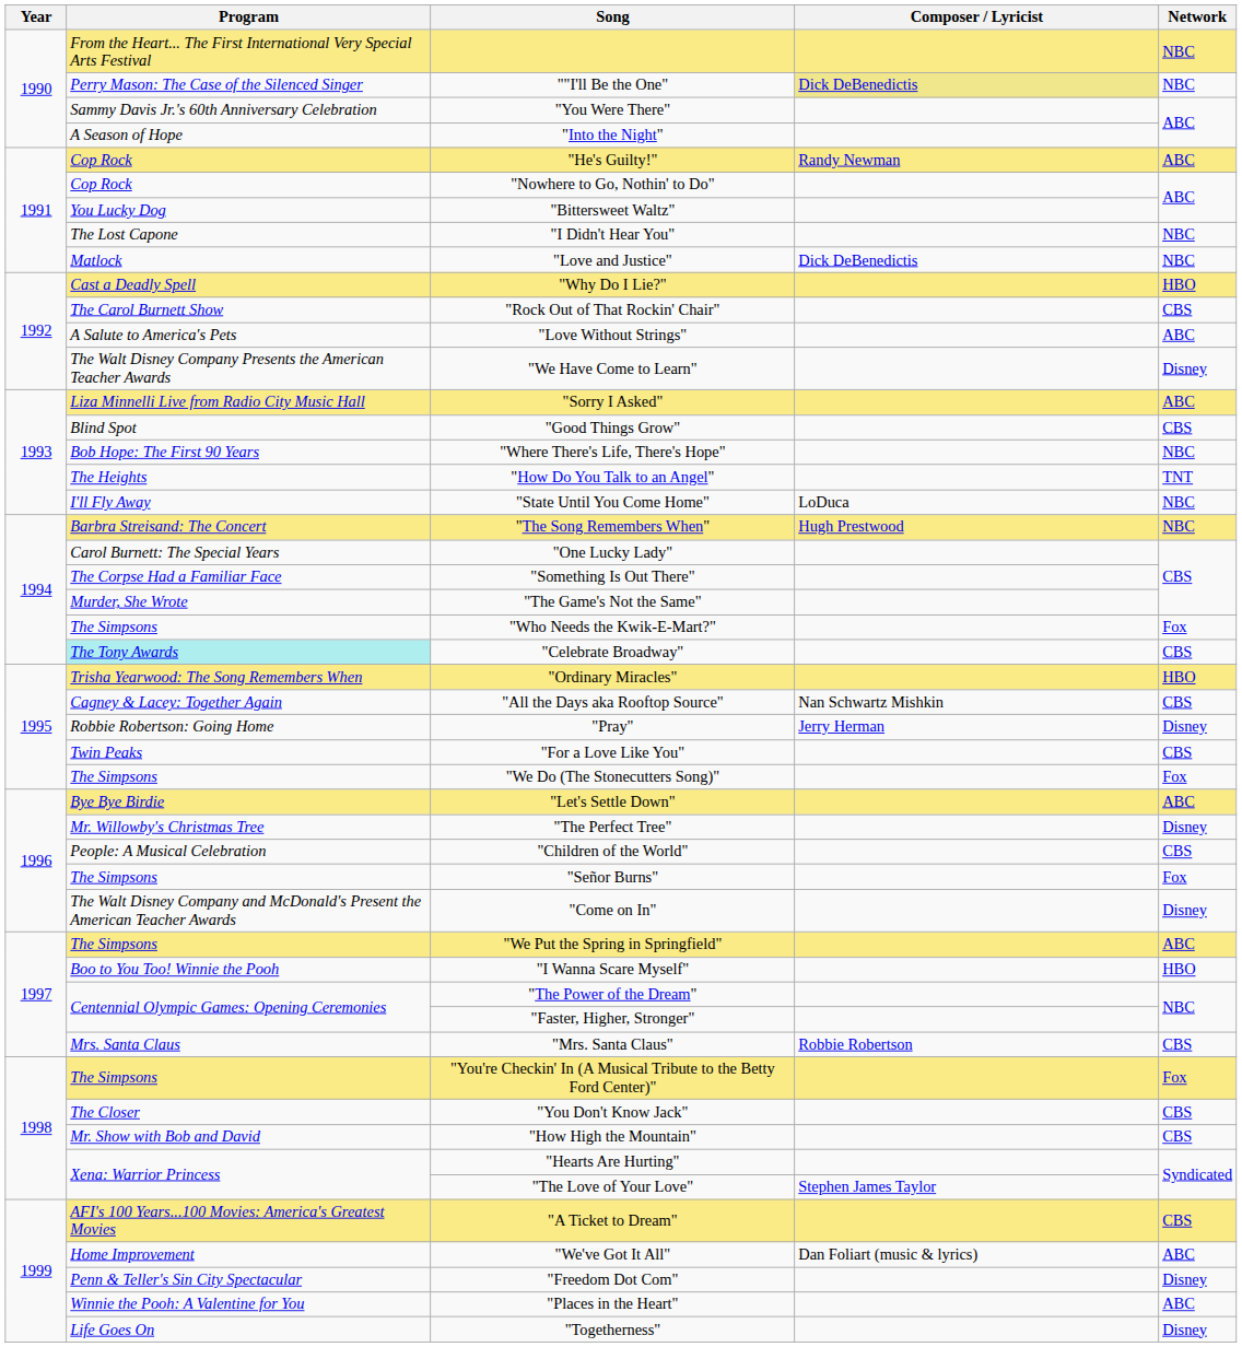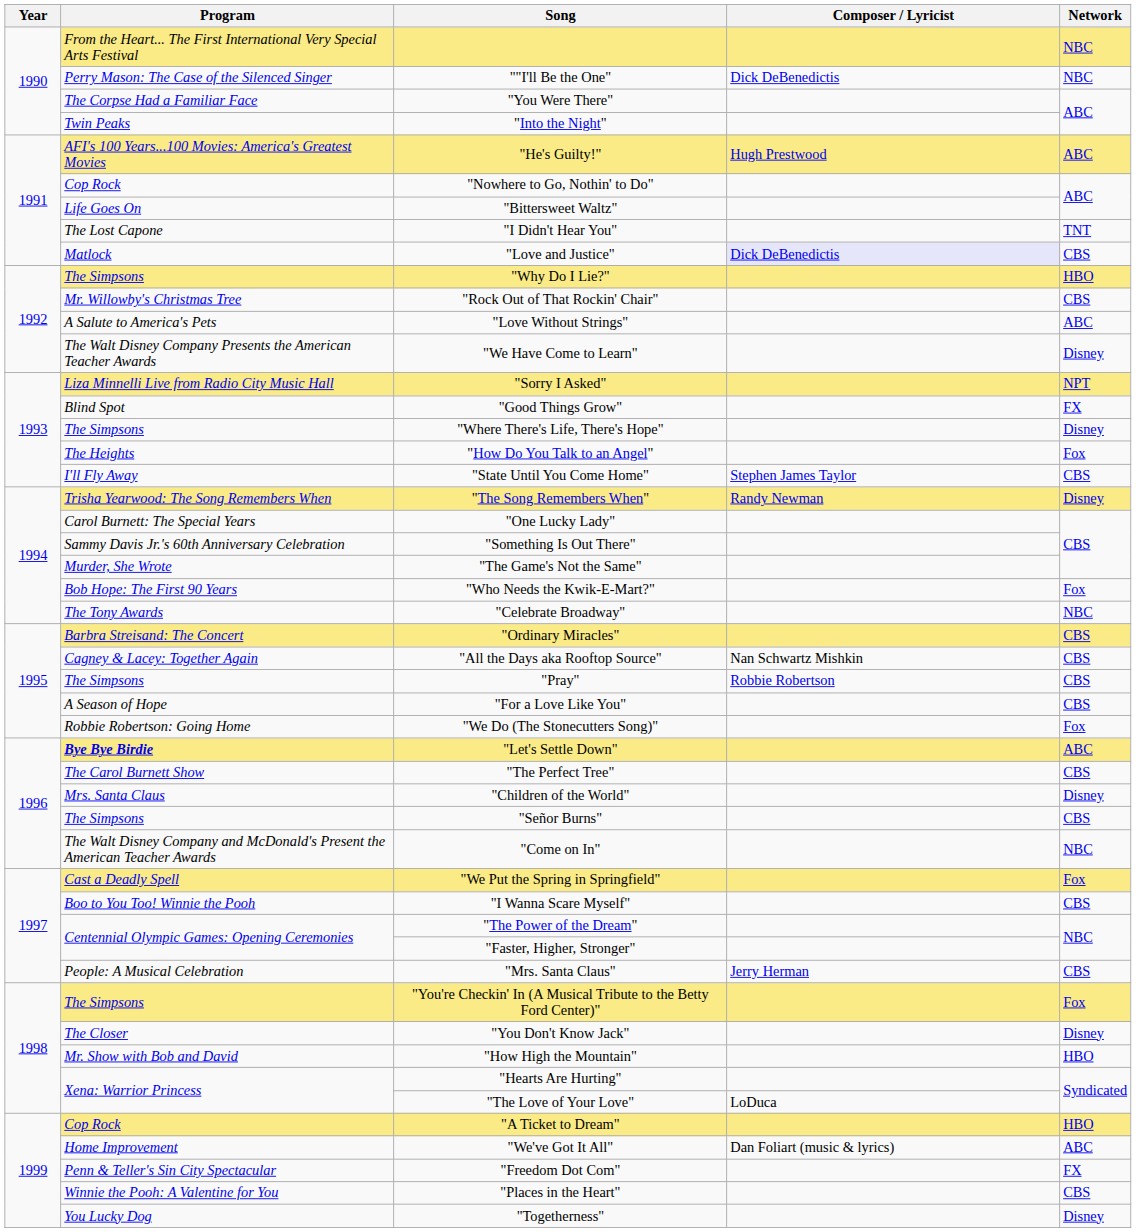""I'll Be the One" | Composer / Lyricist: khaki background -> no background
"You Were There" | Program: Sammy Davis Jr.'s 60th Anniversary Celebration -> The Corpse Had a Familiar Face
"Into the Night" | Program: A Season of Hope -> Twin Peaks
"He's Guilty!" | Program: Cop Rock -> AFI's 100 Years...100 Movies: America's Greatest Movies
"He's Guilty!" | Composer / Lyricist: Randy Newman -> Hugh Prestwood
"Bittersweet Waltz" | Program: You Lucky Dog -> Life Goes On
"I Didn't Hear You" | Network: NBC -> TNT
"Love and Justice" | Composer / Lyricist: no background -> lavender background
"Love and Justice" | Network: NBC -> CBS
"Why Do I Lie?" | Program: Cast a Deadly Spell -> The Simpsons
"Rock Out of That Rockin' Chair" | Program: The Carol Burnett Show -> Mr. Willowby's Christmas Tree
"Sorry I Asked" | Network: ABC -> NPT
"Good Things Grow" | Network: CBS -> FX
"Where There's Life, There's Hope" | Program: Bob Hope: The First 90 Years -> The Simpsons
"Where There's Life, There's Hope" | Network: NBC -> Disney
"How Do You Talk to an Angel" | Network: TNT -> Fox
"State Until You Come Home" | Composer / Lyricist: LoDuca -> Stephen James Taylor
"State Until You Come Home" | Network: NBC -> CBS
"The Song Remembers When" | Program: Barbra Streisand: The Concert -> Trisha Yearwood: The Song Remembers When
"The Song Remembers When" | Composer / Lyricist: Hugh Prestwood -> Randy Newman
"The Song Remembers When" | Network: NBC -> Disney
"Something Is Out There" | Program: The Corpse Had a Familiar Face -> Sammy Davis Jr.'s 60th Anniversary Celebration
"Who Needs the Kwik-E-Mart?" | Program: The Simpsons -> Bob Hope: The First 90 Years
"Celebrate Broadway" | Program: paleturquoise background -> no background
"Celebrate Broadway" | Network: CBS -> NBC
"Ordinary Miracles" | Program: Trisha Yearwood: The Song Remembers When -> Barbra Streisand: The Concert
"Ordinary Miracles" | Network: HBO -> CBS
"Pray" | Program: Robbie Robertson: Going Home -> The Simpsons
"Pray" | Composer / Lyricist: Jerry Herman -> Robbie Robertson
"Pray" | Network: Disney -> CBS
"For a Love Like You" | Program: Twin Peaks -> A Season of Hope
"We Do (The Stonecutters Song)" | Program: The Simpsons -> Robbie Robertson: Going Home
"Let's Settle Down" | Program: normal -> bold
"The Perfect Tree" | Program: Mr. Willowby's Christmas Tree -> The Carol Burnett Show
"The Perfect Tree" | Network: Disney -> CBS
"Children of the World" | Program: People: A Musical Celebration -> Mrs. Santa Claus
"Children of the World" | Network: CBS -> Disney
"Señor Burns" | Network: Fox -> CBS
"Come on In" | Network: Disney -> NBC
"We Put the Spring in Springfield" | Program: The Simpsons -> Cast a Deadly Spell
"We Put the Spring in Springfield" | Network: ABC -> Fox
"I Wanna Scare Myself" | Network: HBO -> CBS
"Mrs. Santa Claus" | Program: Mrs. Santa Claus -> People: A Musical Celebration
"Mrs. Santa Claus" | Composer / Lyricist: Robbie Robertson -> Jerry Herman
"You Don't Know Jack" | Network: CBS -> Disney
"How High the Mountain" | Network: CBS -> HBO
"The Love of Your Love" | Composer / Lyricist: Stephen James Taylor -> LoDuca
"A Ticket to Dream" | Program: AFI's 100 Years...100 Movies: America's Greatest Movies -> Cop Rock
"A Ticket to Dream" | Network: CBS -> HBO
"Freedom Dot Com" | Network: Disney -> FX
"Places in the Heart" | Network: ABC -> CBS
"Togetherness" | Program: Life Goes On -> You Lucky Dog
